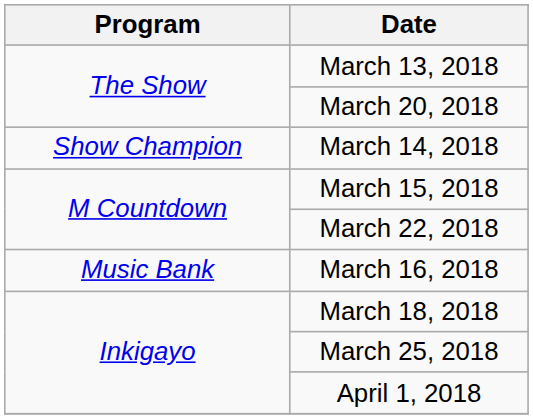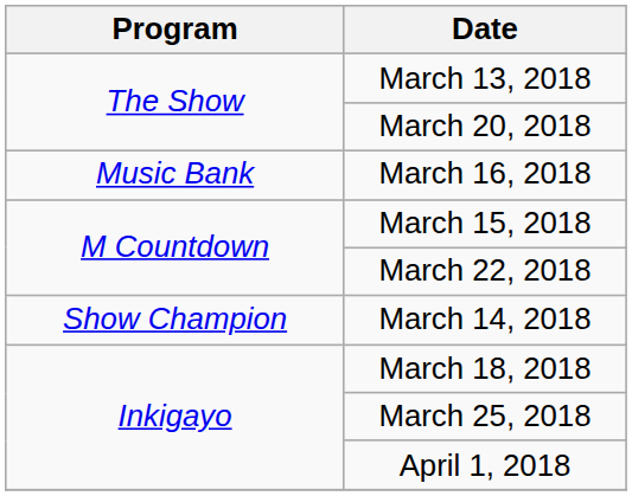rows swapped: March 14, 2018 <-> March 16, 2018
